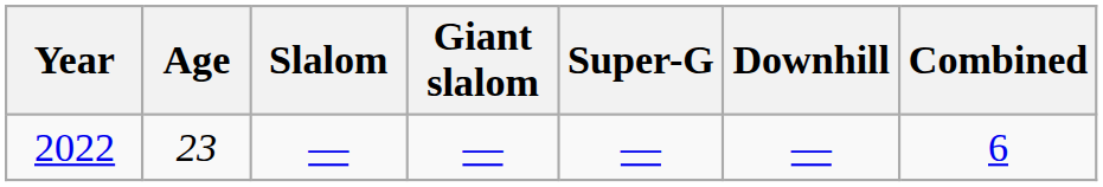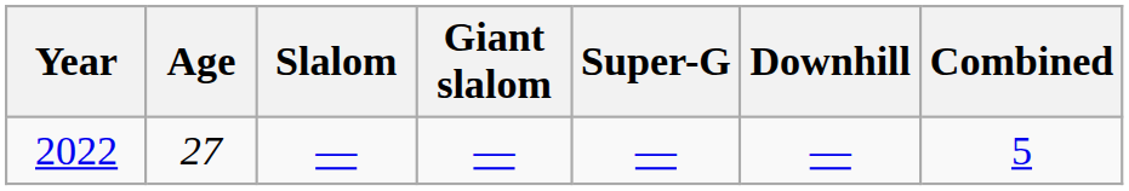2022 | Age: 23 -> 27
2022 | Combined: 6 -> 5
